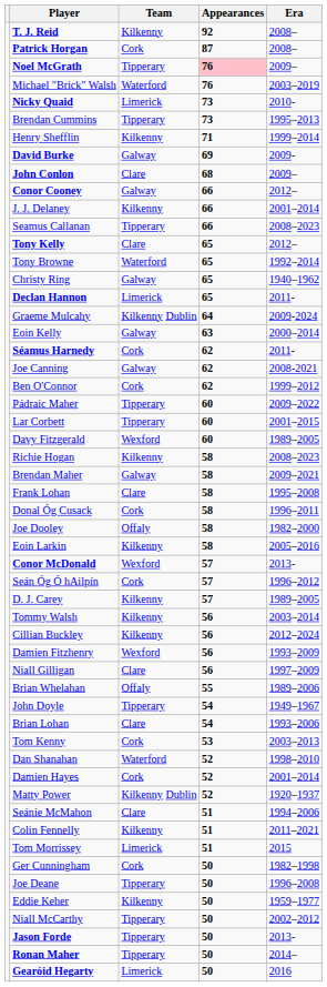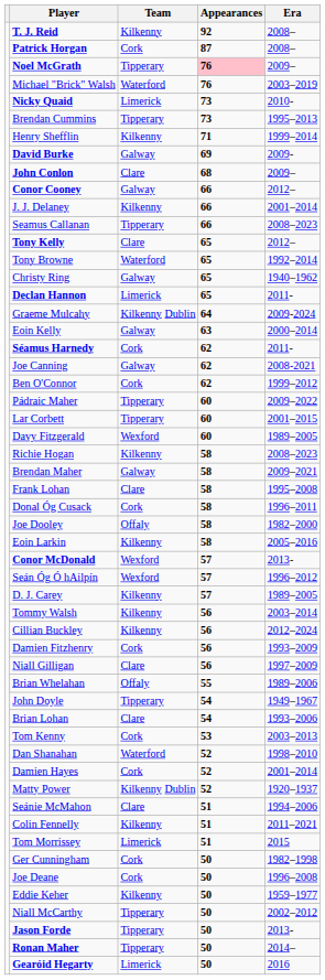Seán Óg Ó hAilpín | Team: Cork -> Wexford
Damien Fitzhenry | Team: Wexford -> Cork
Joe Deane | Team: Tipperary -> Cork
